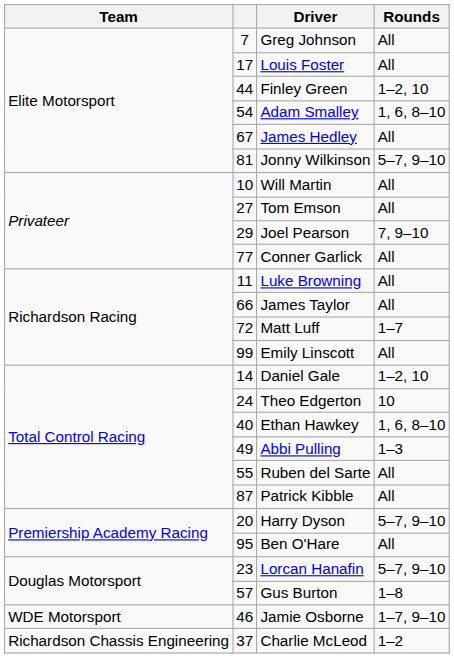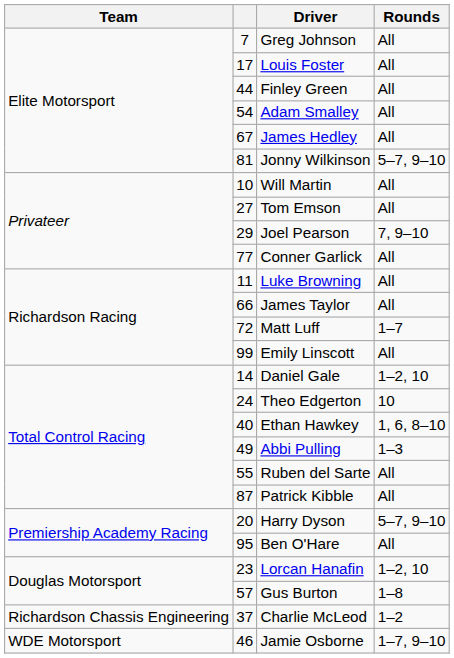Finley Green | Rounds: 1–2, 10 -> All
Adam Smalley | Rounds: 1, 6, 8–10 -> All
Lorcan Hanafin | Rounds: 5–7, 9–10 -> 1–2, 10
rows swapped: Charlie McLeod <-> Jamie Osborne
